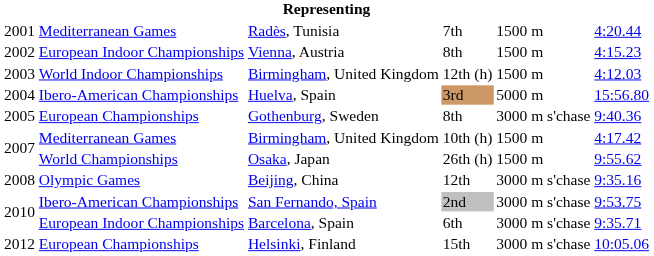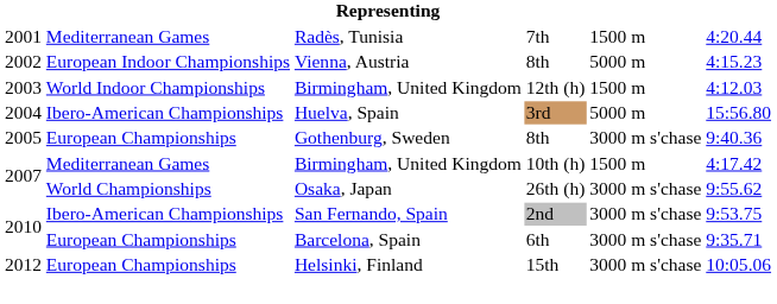Vienna, Austria | column 5: 1500 m -> 5000 m
Osaka, Japan | column 5: 1500 m -> 3000 m s'chase
- row: 2008 | Olympic Games | Beijing, China | 12th | 3000 m s'chase | 9:35.16
Barcelona, Spain | column 2: European Indoor Championships -> European Championships
